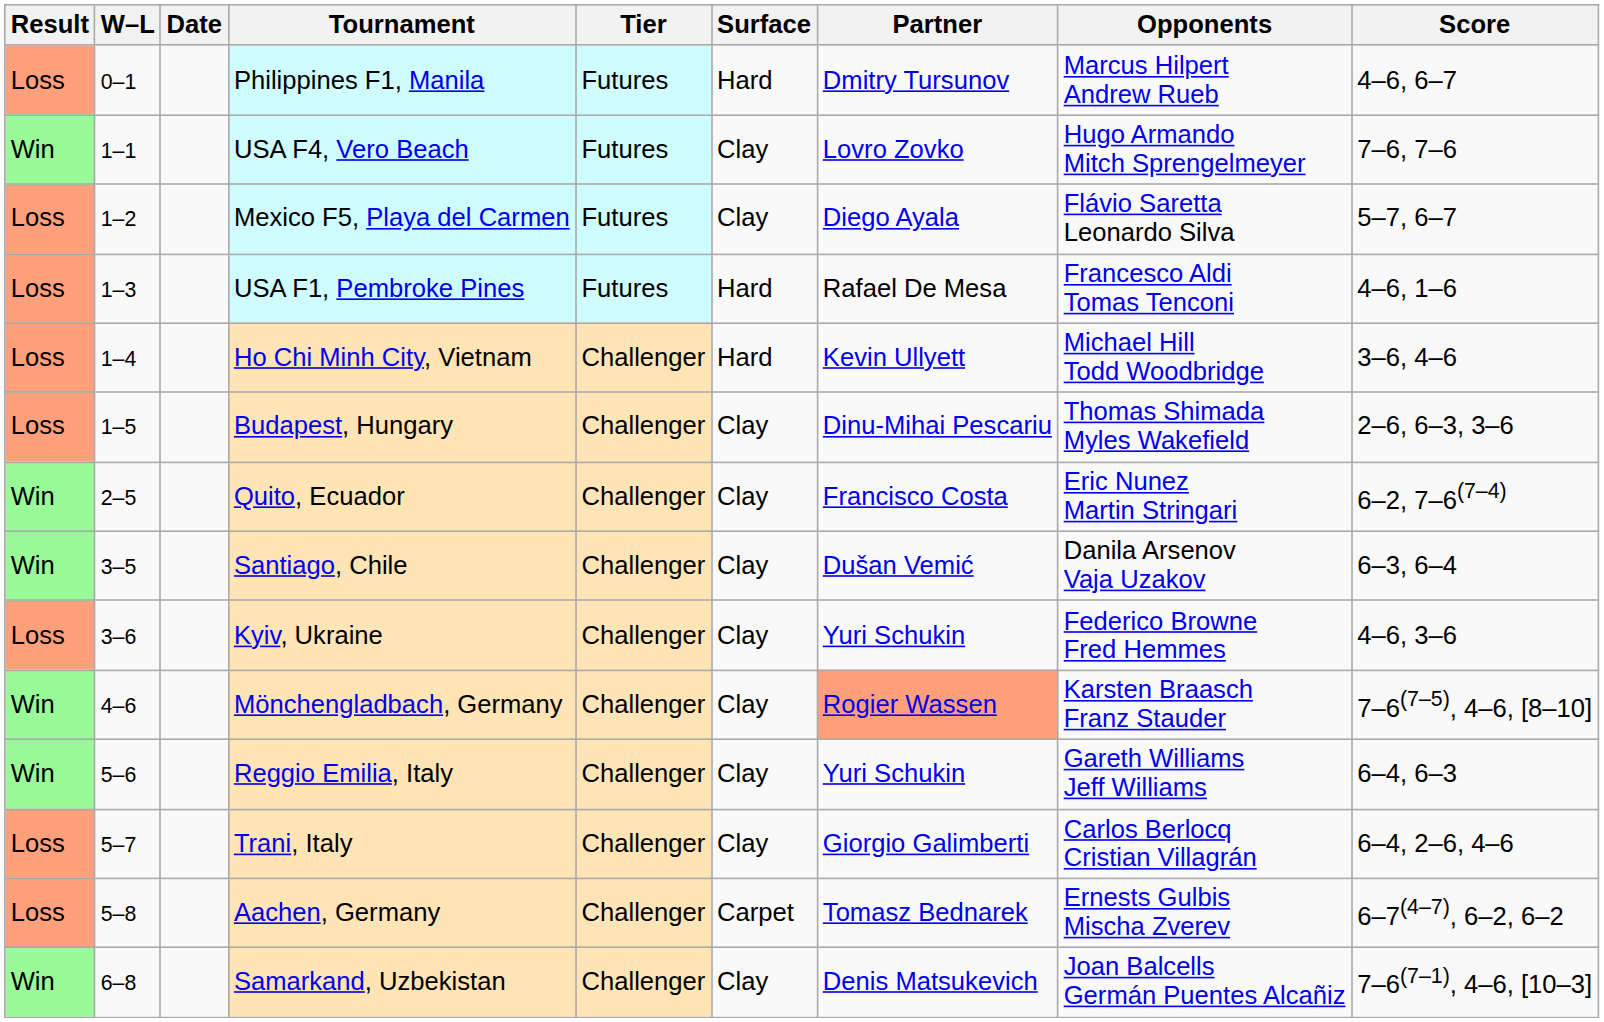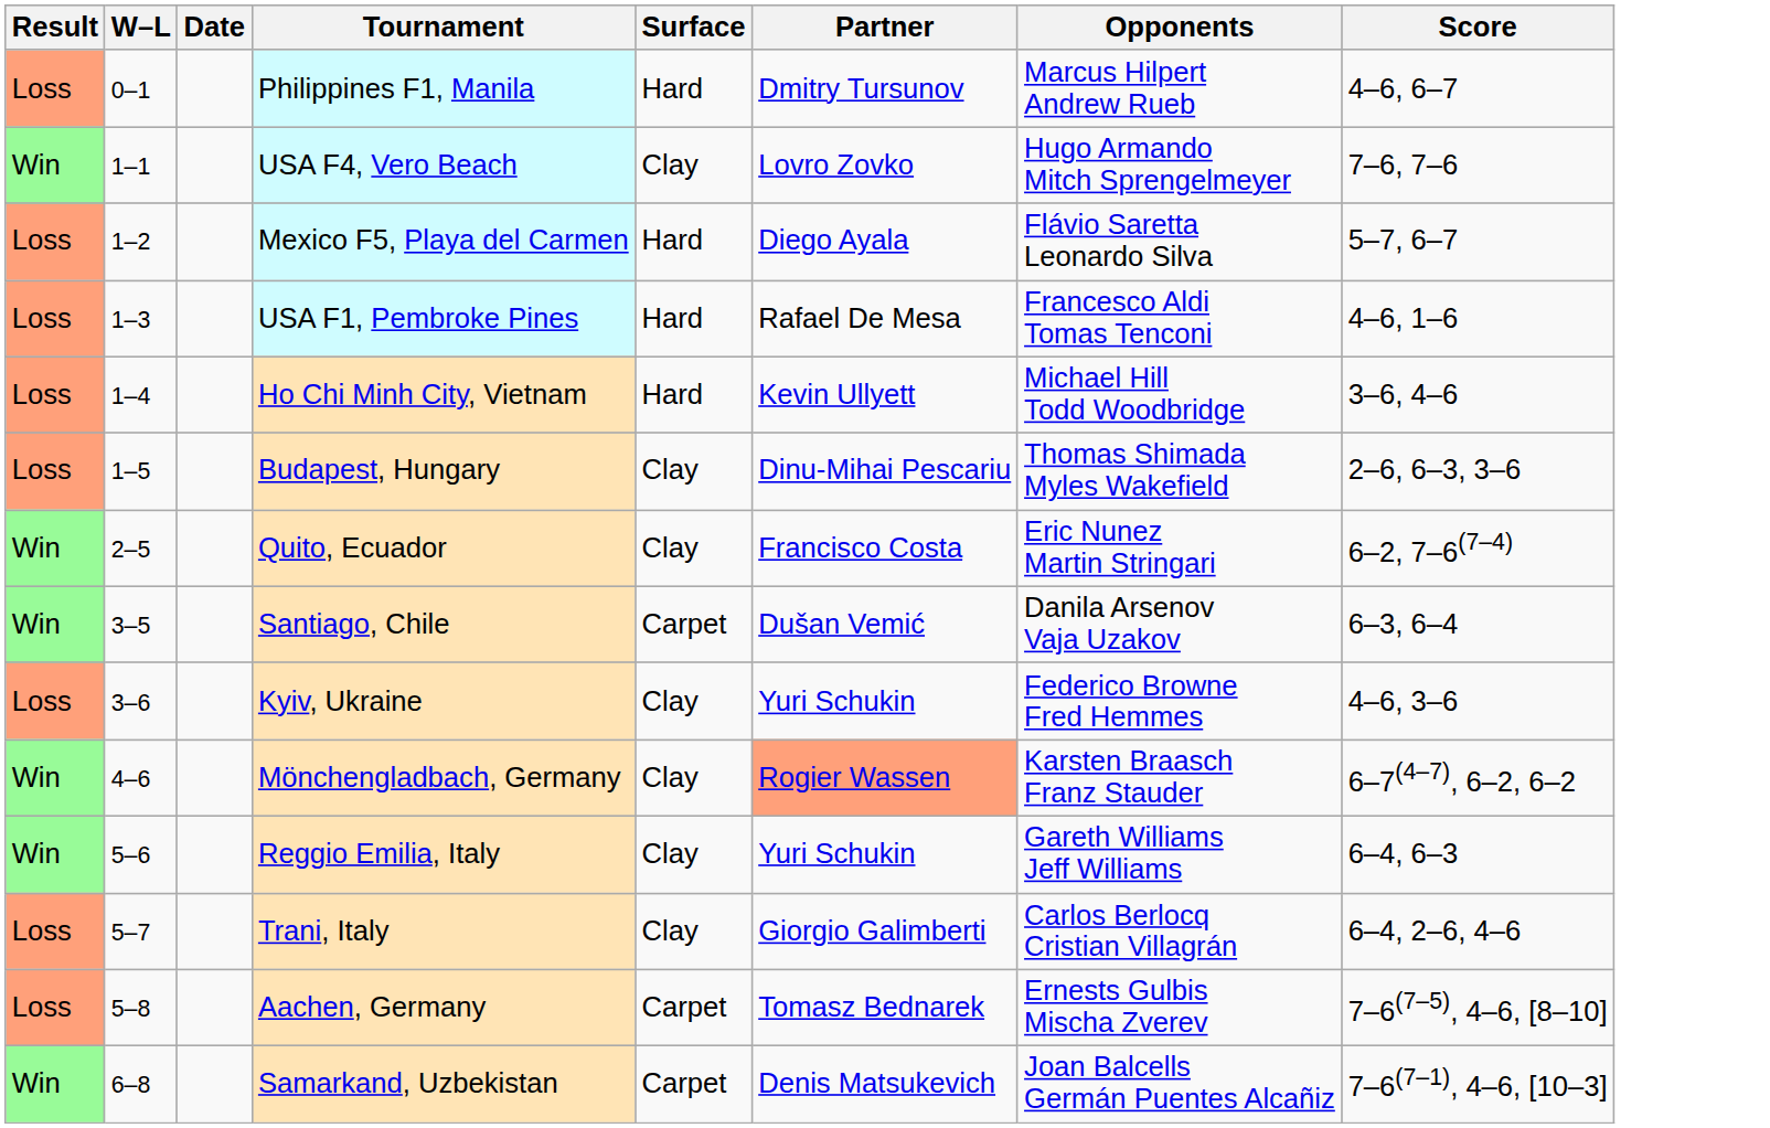- column: Tier | Futures | Futures | Futures | Futures | Challenger | Challenger | Challenger | Challenger | Challenger | Challenger | Challenger | Challenger | Challenger | Challenger
Mexico F5, Playa del Carmen | Surface: Clay -> Hard
Santiago, Chile | Surface: Clay -> Carpet
Mönchengladbach, Germany | Score: 7–6(7–5), 4–6, [8–10] -> 6–7(4–7), 6–2, 6–2
Aachen, Germany | Score: 6–7(4–7), 6–2, 6–2 -> 7–6(7–5), 4–6, [8–10]
Samarkand, Uzbekistan | Surface: Clay -> Carpet
